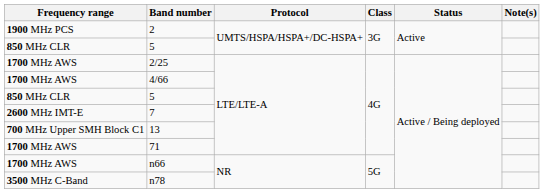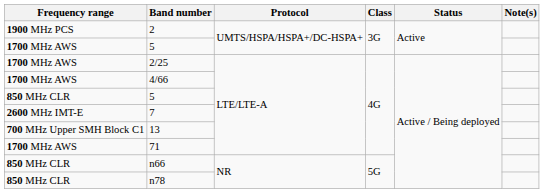5 / UMTS/HSPA/HSPA+/DC-HSPA+ | Frequency range: 850 MHz CLR -> 1700 MHz AWS
n66 | Frequency range: 1700 MHz AWS -> 850 MHz CLR
n78 | Frequency range: 3500 MHz C-Band -> 850 MHz CLR
